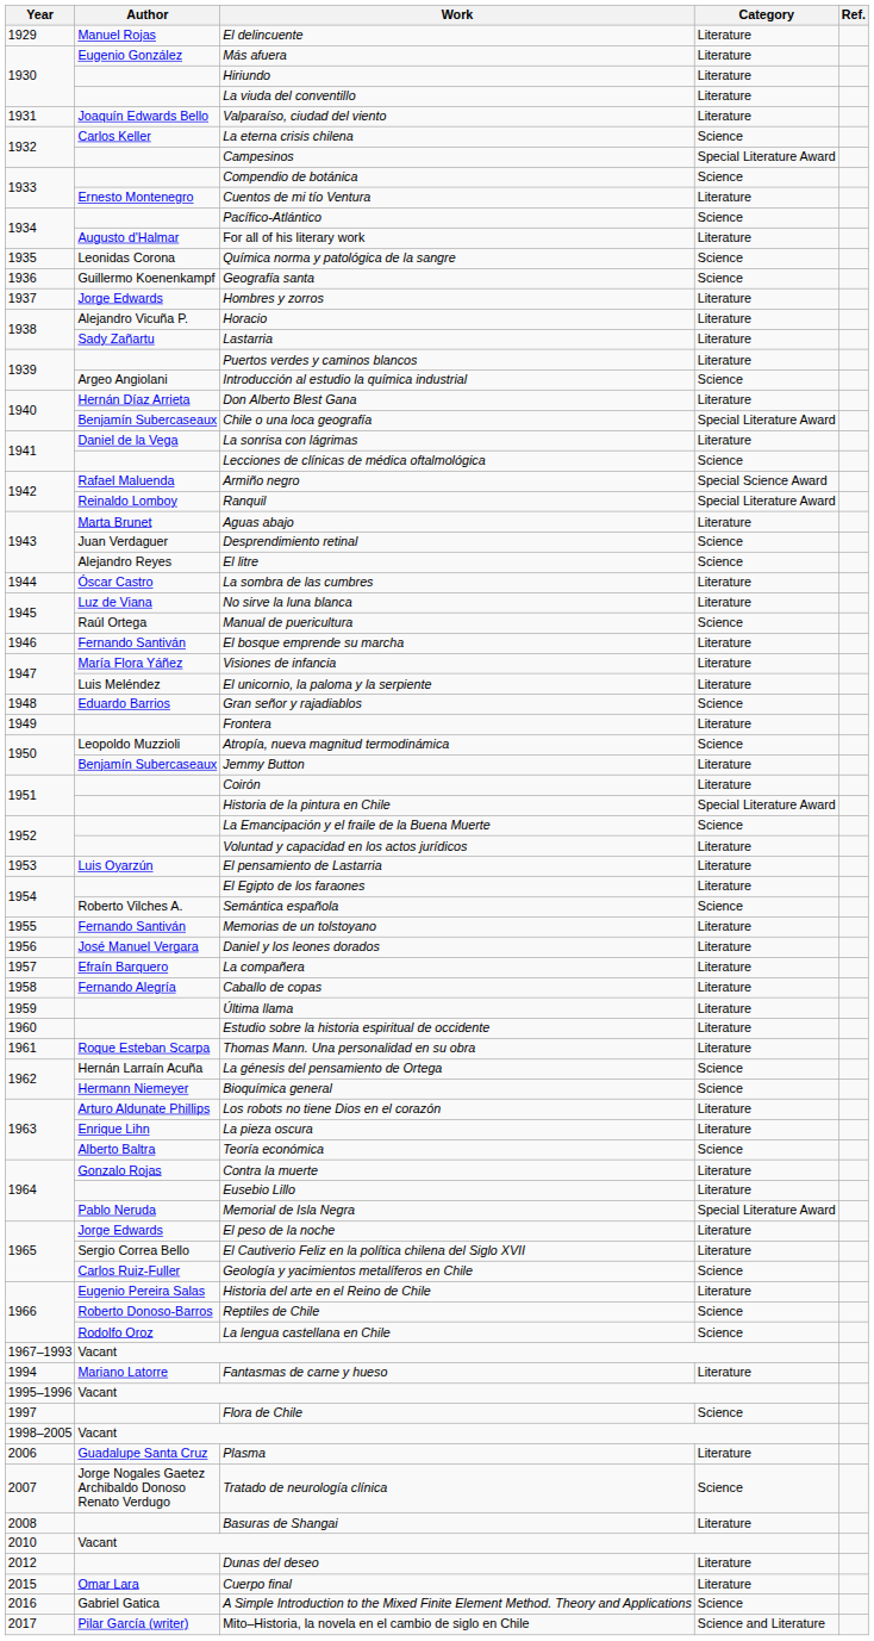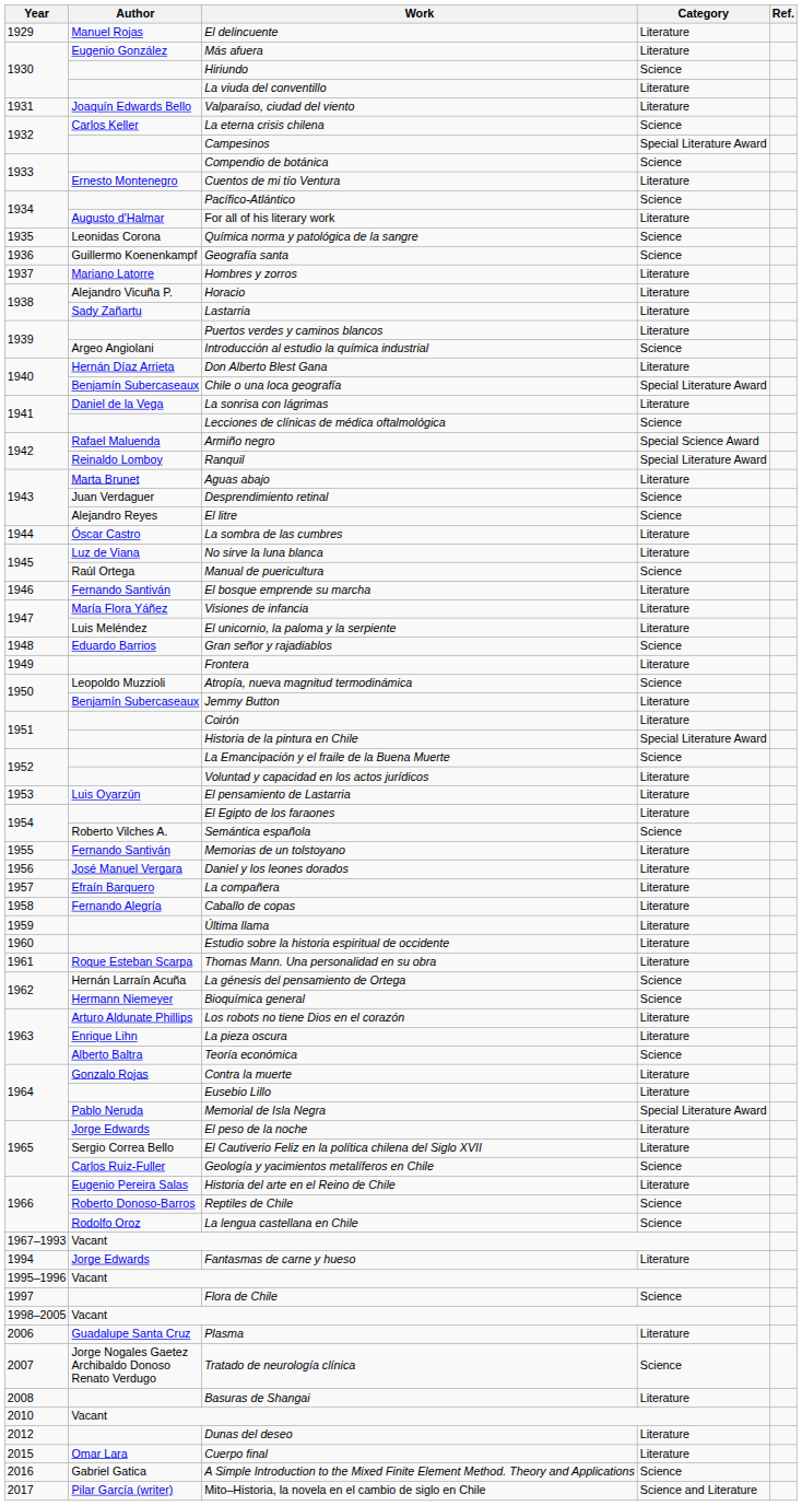Hiriundo | Category: Literature -> Science
Hombres y zorros | Author: Jorge Edwards -> Mariano Latorre
Fantasmas de carne y hueso | Author: Mariano Latorre -> Jorge Edwards
